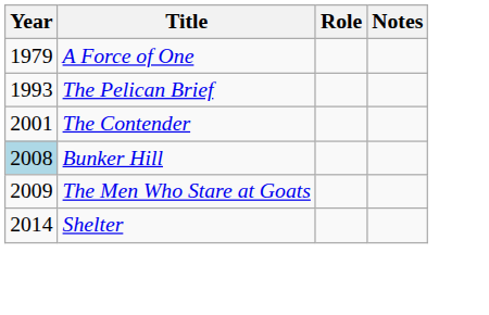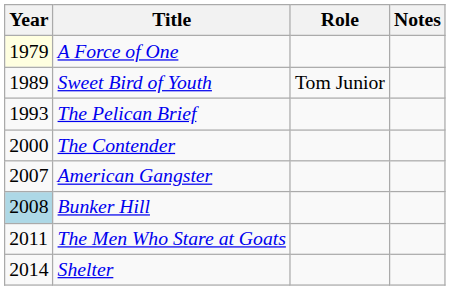A Force of One | Year: no background -> lightyellow background
+ row: 1989 | Sweet Bird of Youth | Tom Junior
The Contender | Year: 2001 -> 2000
+ row: 2007 | American Gangster
The Men Who Stare at Goats | Year: 2009 -> 2011
